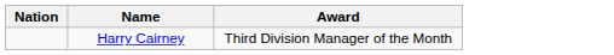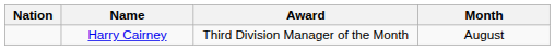+ column: Month | August
